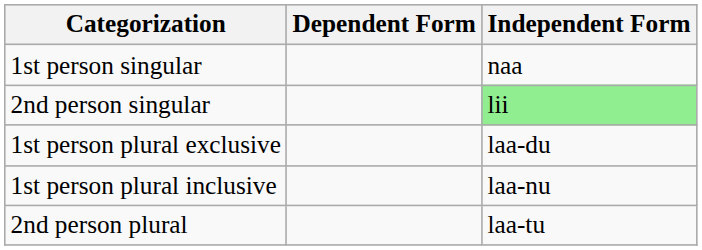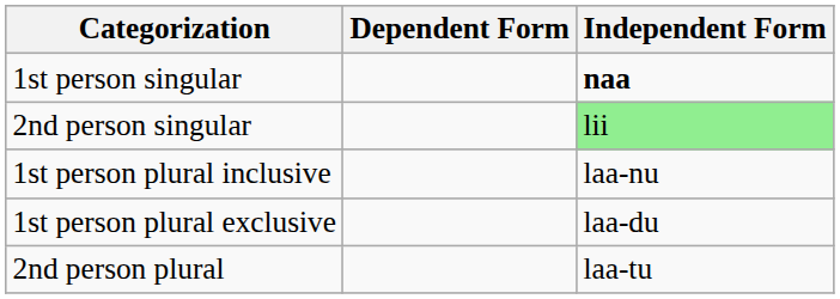1st person singular | Independent Form: normal -> bold
rows swapped: 1st person plural inclusive <-> 1st person plural exclusive
